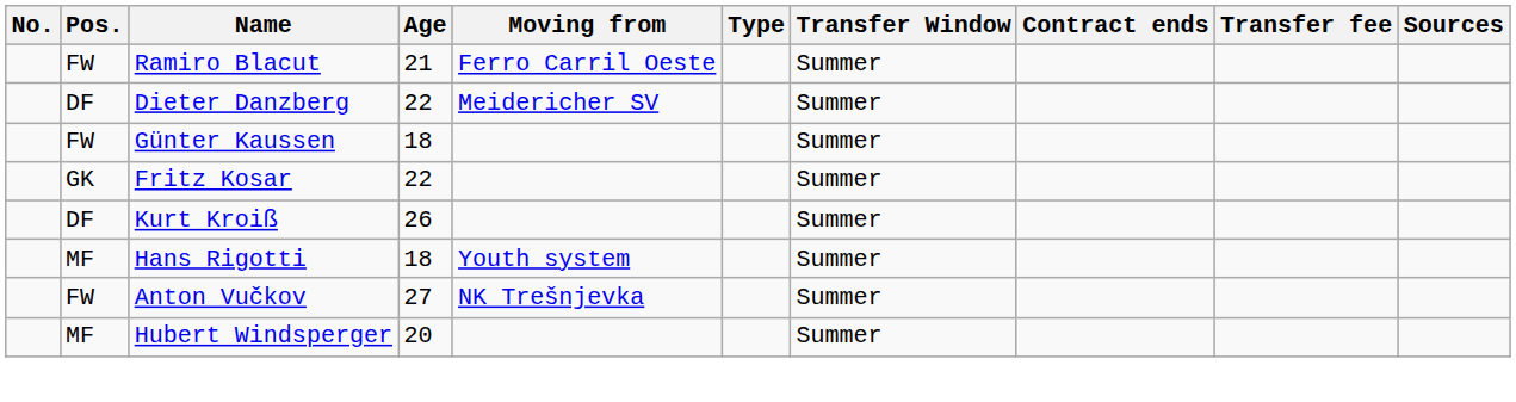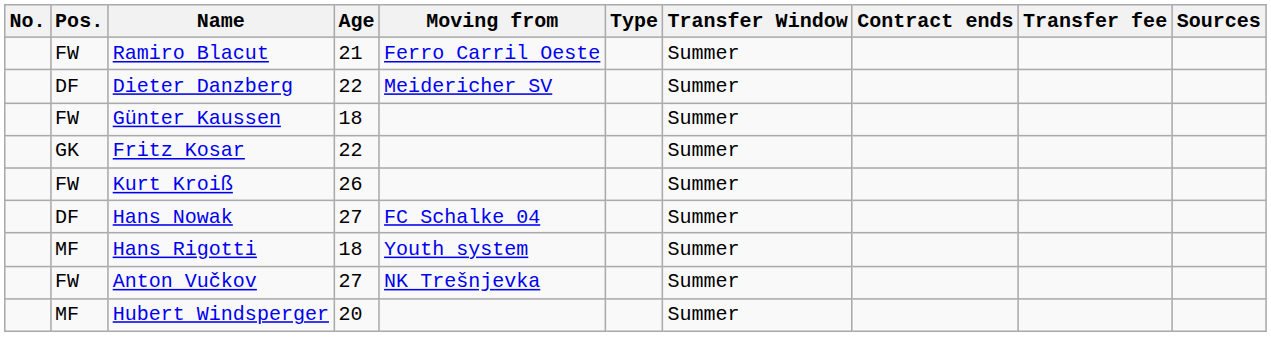Kurt Kroiß | Pos.: DF -> FW
+ row: DF | Hans Nowak | 27 | FC Schalke 04 | Summer
